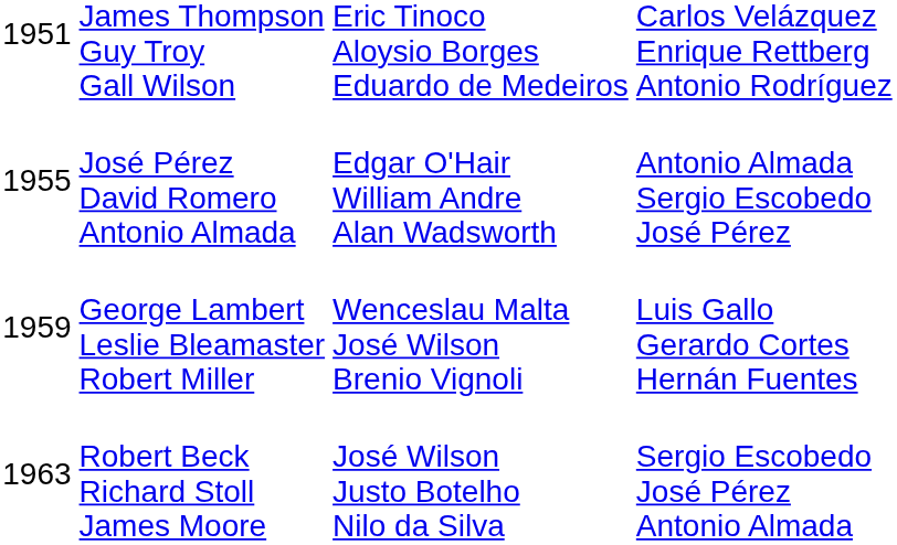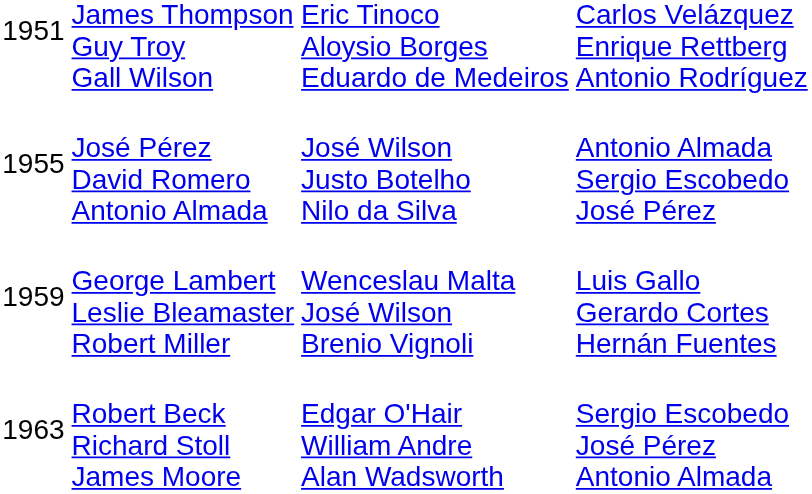José Pérez David Romero Antonio Almada | column 3: Edgar O'Hair William Andre Alan Wadsworth -> José Wilson Justo Botelho Nilo da Silva
Robert Beck Richard Stoll James Moore | column 3: José Wilson Justo Botelho Nilo da Silva -> Edgar O'Hair William Andre Alan Wadsworth
